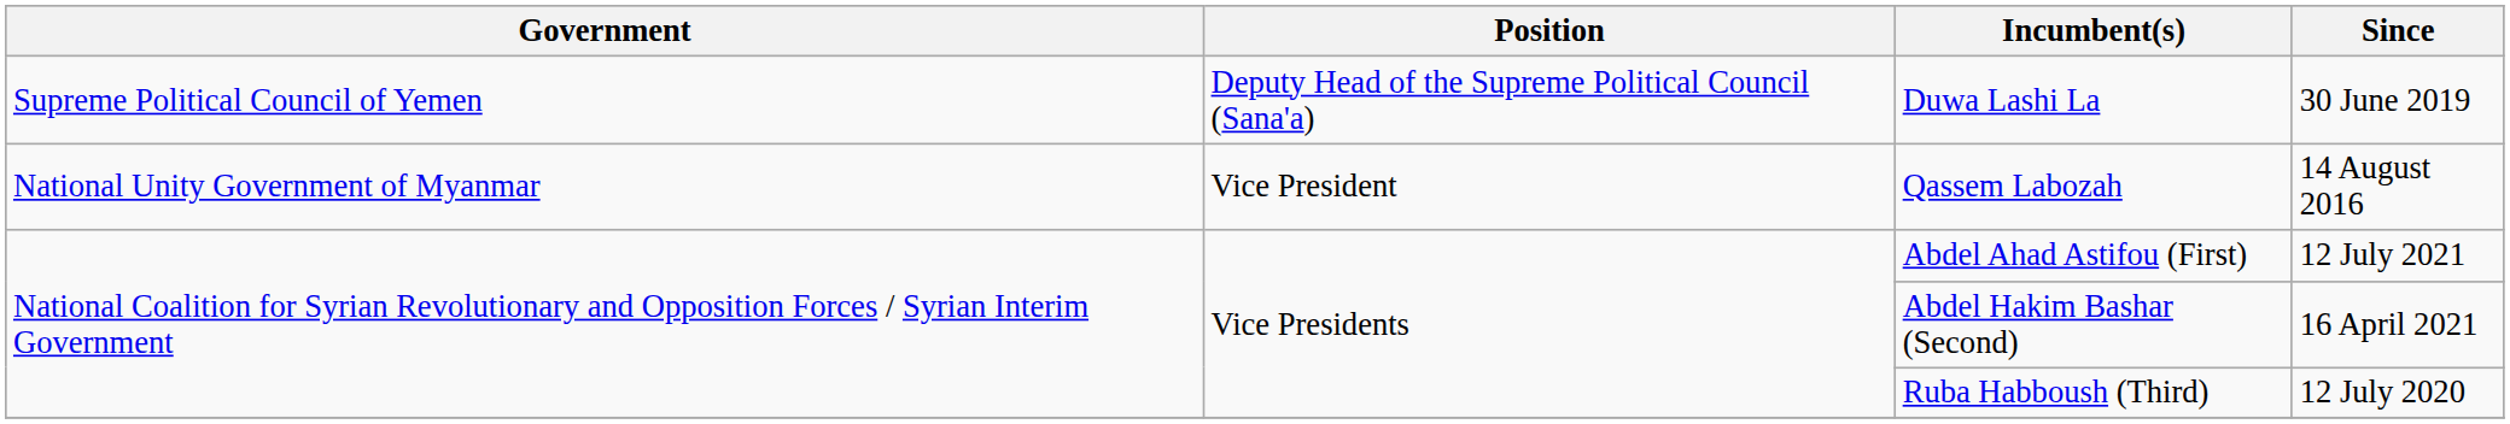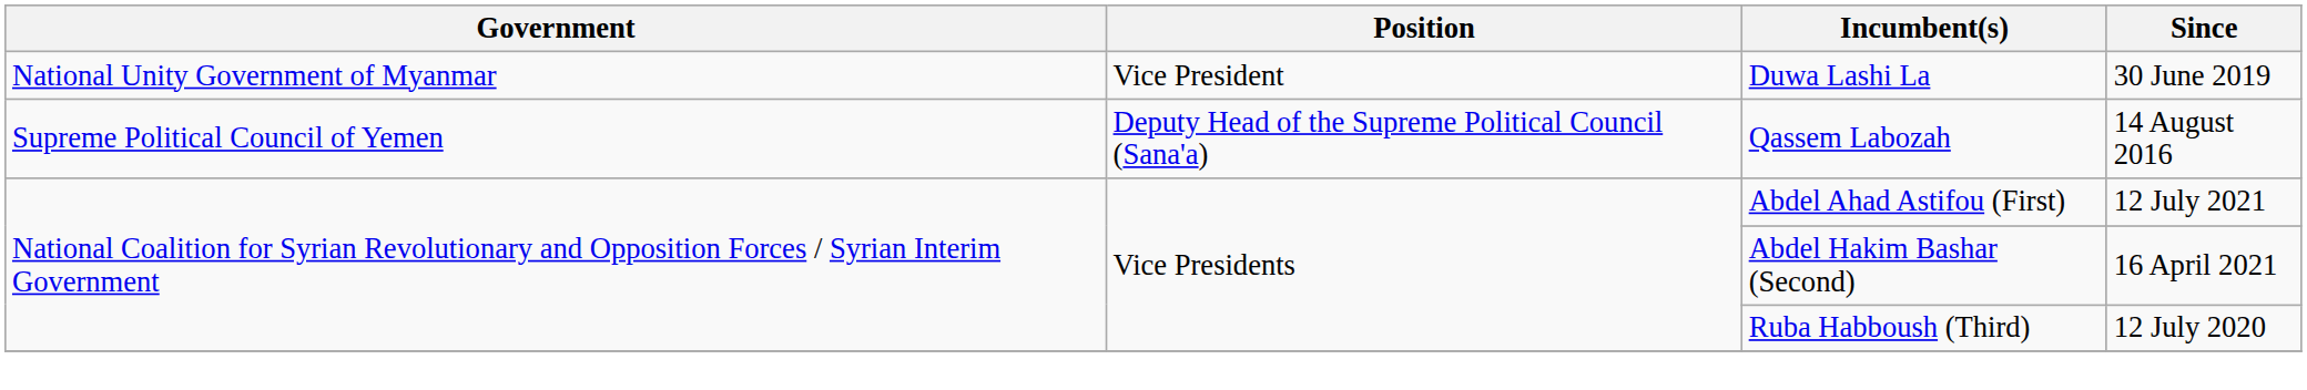Duwa Lashi La | Government: Supreme Political Council of Yemen -> National Unity Government of Myanmar
Duwa Lashi La | Position: Deputy Head of the Supreme Political Council (Sana'a) -> Vice President
Qassem Labozah | Government: National Unity Government of Myanmar -> Supreme Political Council of Yemen
Qassem Labozah | Position: Vice President -> Deputy Head of the Supreme Political Council (Sana'a)
